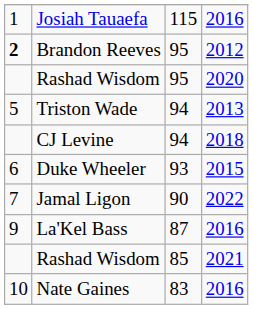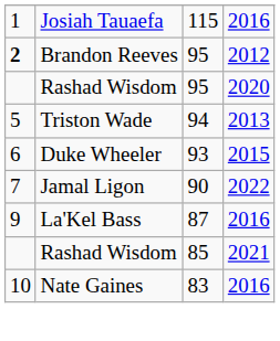- row: CJ Levine | 94 | 2018
